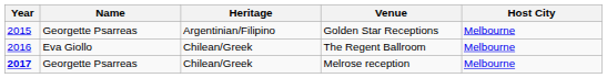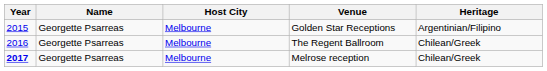columns swapped: Host City <-> Heritage
The Regent Ballroom | Name: Eva Giollo -> Georgette Psarreas
